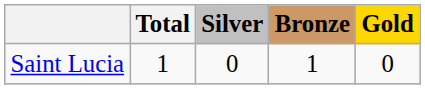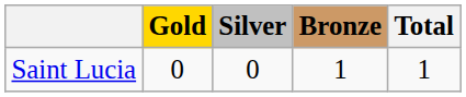columns swapped: Gold <-> Total
